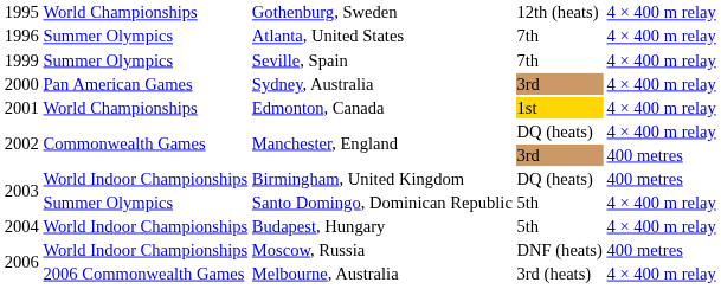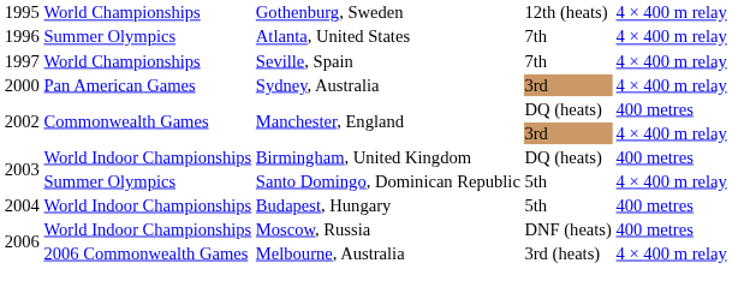Seville, Spain | column 1: 1999 -> 1997
Seville, Spain | column 2: Summer Olympics -> World Championships
- row: 2001 | World Championships | Edmonton, Canada | 1st | 4 × 400 m relay
Manchester, England / DQ (heats) | column 5: 4 × 400 m relay -> 400 metres
Manchester, England / 3rd | column 5: 400 metres -> 4 × 400 m relay
Budapest, Hungary | column 5: 4 × 400 m relay -> 400 metres
